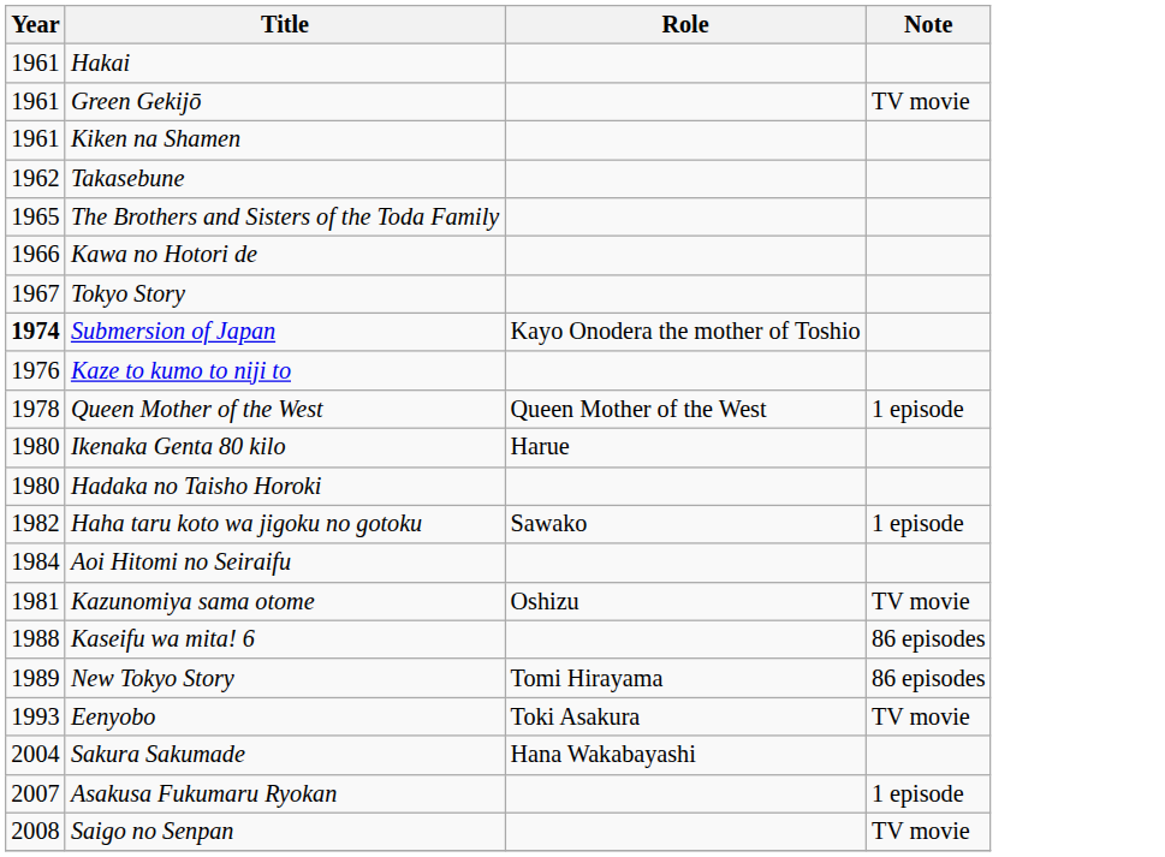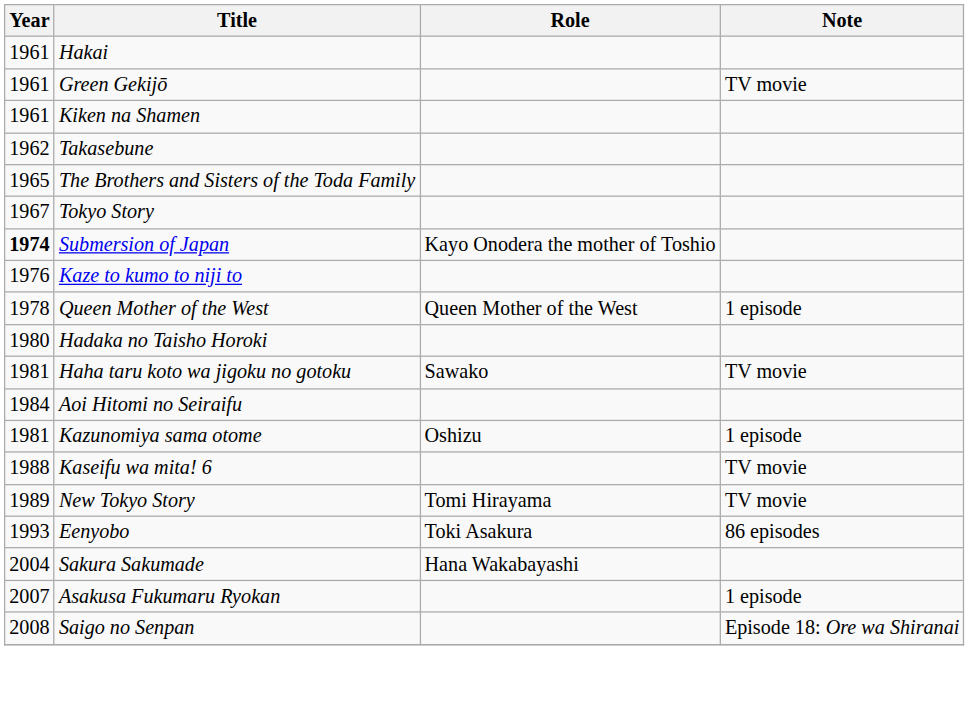- row: 1966 | Kawa no Hotori de
- row: 1980 | Ikenaka Genta 80 kilo | Harue
Haha taru koto wa jigoku no gotoku | Year: 1982 -> 1981
Haha taru koto wa jigoku no gotoku | Note: 1 episode -> TV movie
Kazunomiya sama otome | Note: TV movie -> 1 episode
Kaseifu wa mita! 6 | Note: 86 episodes -> TV movie
New Tokyo Story | Note: 86 episodes -> TV movie
Eenyobo | Note: TV movie -> 86 episodes
Saigo no Senpan | Note: TV movie -> Episode 18: Ore wa Shiranai
